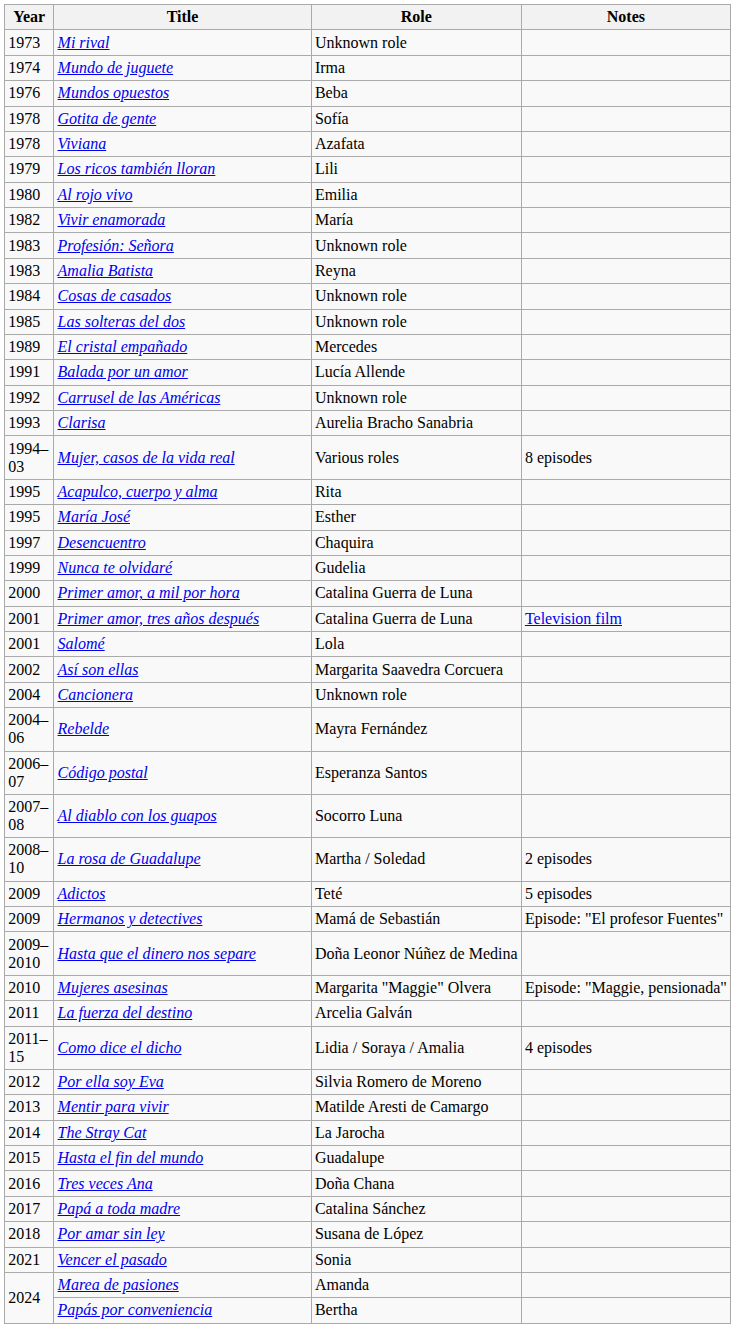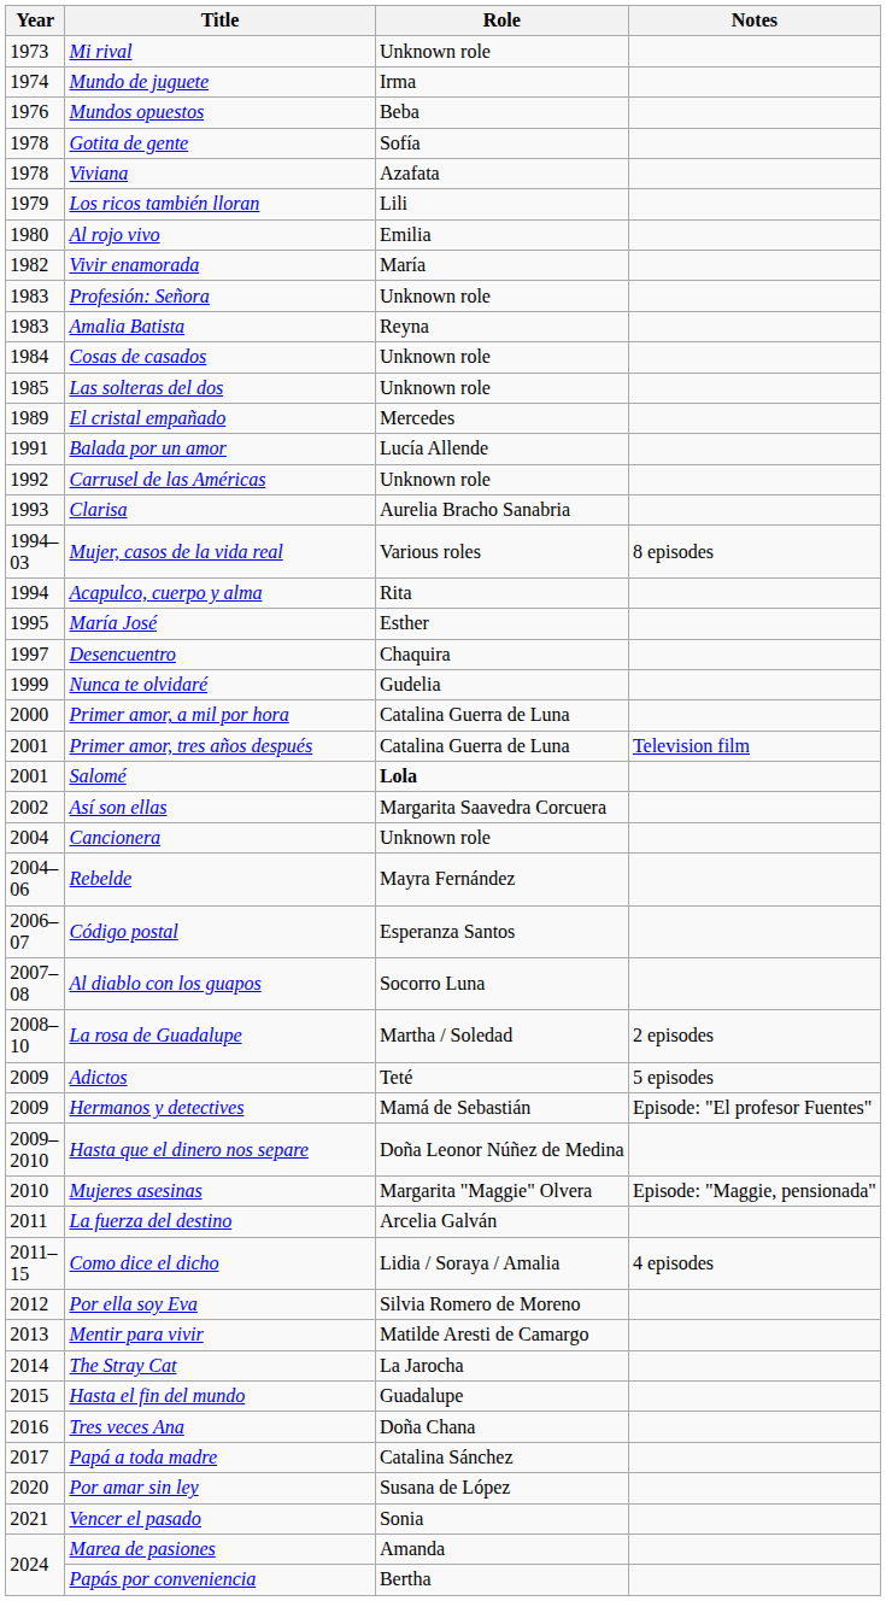Acapulco, cuerpo y alma | Year: 1995 -> 1994
Salomé | Role: normal -> bold
Por amar sin ley | Year: 2018 -> 2020
